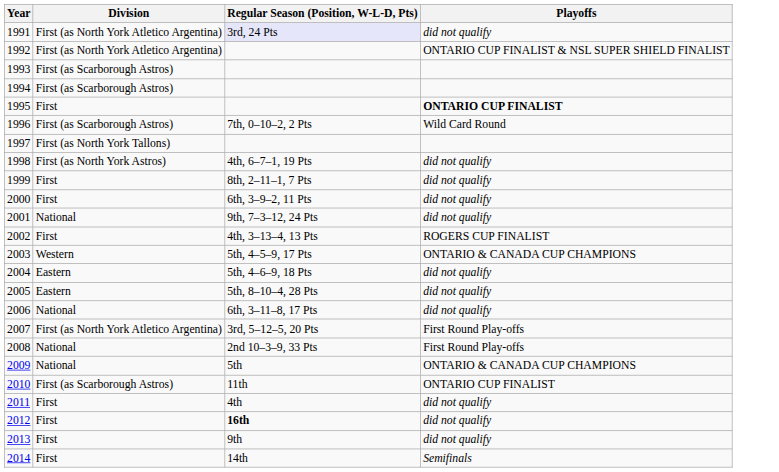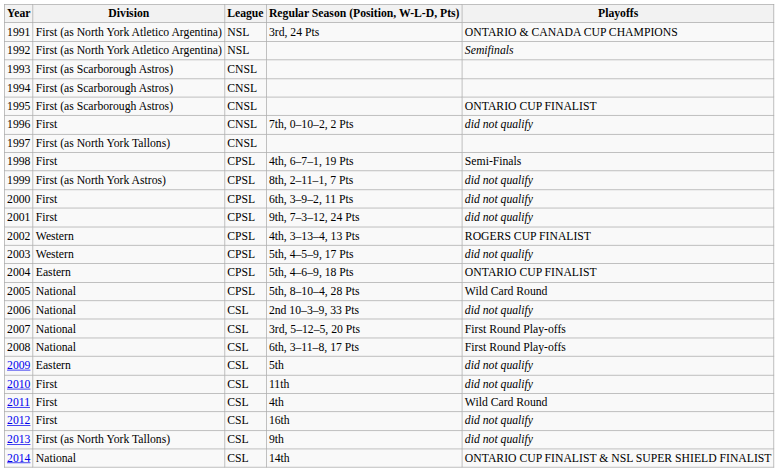+ column: League | NSL | NSL | CNSL | CNSL | CNSL | CNSL | CNSL | CPSL | CPSL | CPSL | CPSL | CPSL | CPSL | CPSL | CPSL | CSL | CSL | CSL | CSL | CSL | CSL | CSL | CSL | CSL
1991 | Regular Season (Position, W-L-D, Pts): lavender background -> no background
1991 | Playoffs: did not qualify -> ONTARIO & CANADA CUP CHAMPIONS
1992 | Playoffs: ONTARIO CUP FINALIST & NSL SUPER SHIELD FINALIST -> Semifinals
1995 | Division: First -> First (as Scarborough Astros)
1995 | Playoffs: bold -> normal
1996 | Division: First (as Scarborough Astros) -> First
1996 | Playoffs: Wild Card Round -> did not qualify
1998 | Division: First (as North York Astros) -> First
1998 | Playoffs: did not qualify -> Semi-Finals
1999 | Division: First -> First (as North York Astros)
2001 | Division: National -> First
2002 | Division: First -> Western
2003 | Playoffs: ONTARIO & CANADA CUP CHAMPIONS -> did not qualify
2004 | Playoffs: did not qualify -> ONTARIO CUP FINALIST
2005 | Division: Eastern -> National
2005 | Playoffs: did not qualify -> Wild Card Round
2006 | Regular Season (Position, W-L-D, Pts): 6th, 3–11–8, 17 Pts -> 2nd 10–3–9, 33 Pts
2007 | Division: First (as North York Atletico Argentina) -> National
2008 | Regular Season (Position, W-L-D, Pts): 2nd 10–3–9, 33 Pts -> 6th, 3–11–8, 17 Pts
2009 | Division: National -> Eastern
2009 | Playoffs: ONTARIO & CANADA CUP CHAMPIONS -> did not qualify
2010 | Division: First (as Scarborough Astros) -> First
2010 | Playoffs: ONTARIO CUP FINALIST -> did not qualify
2011 | Playoffs: did not qualify -> Wild Card Round
2012 | Regular Season (Position, W-L-D, Pts): bold -> normal
2013 | Division: First -> First (as North York Tallons)
2014 | Division: First -> National
2014 | Playoffs: Semifinals -> ONTARIO CUP FINALIST & NSL SUPER SHIELD FINALIST
